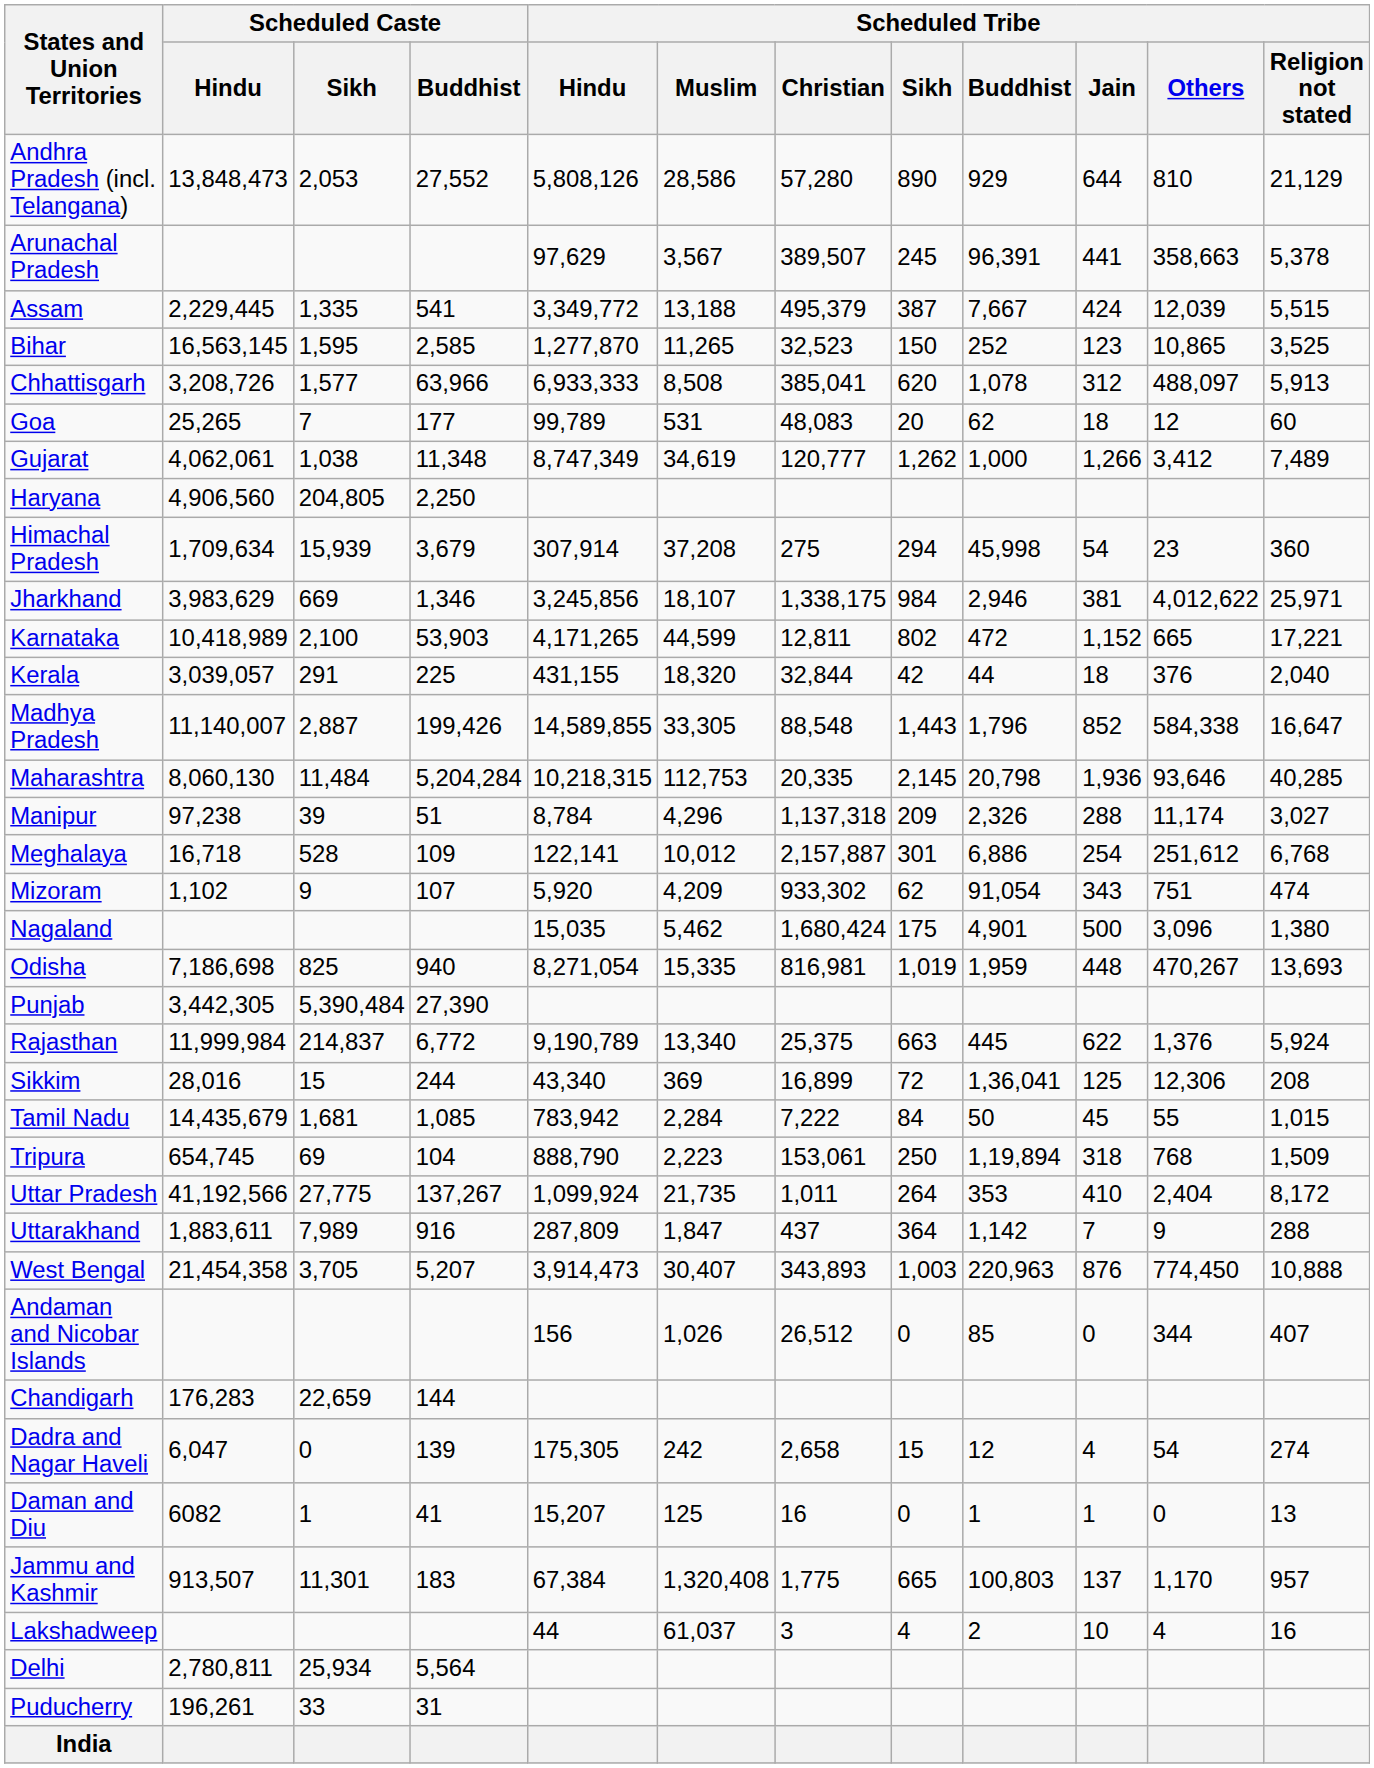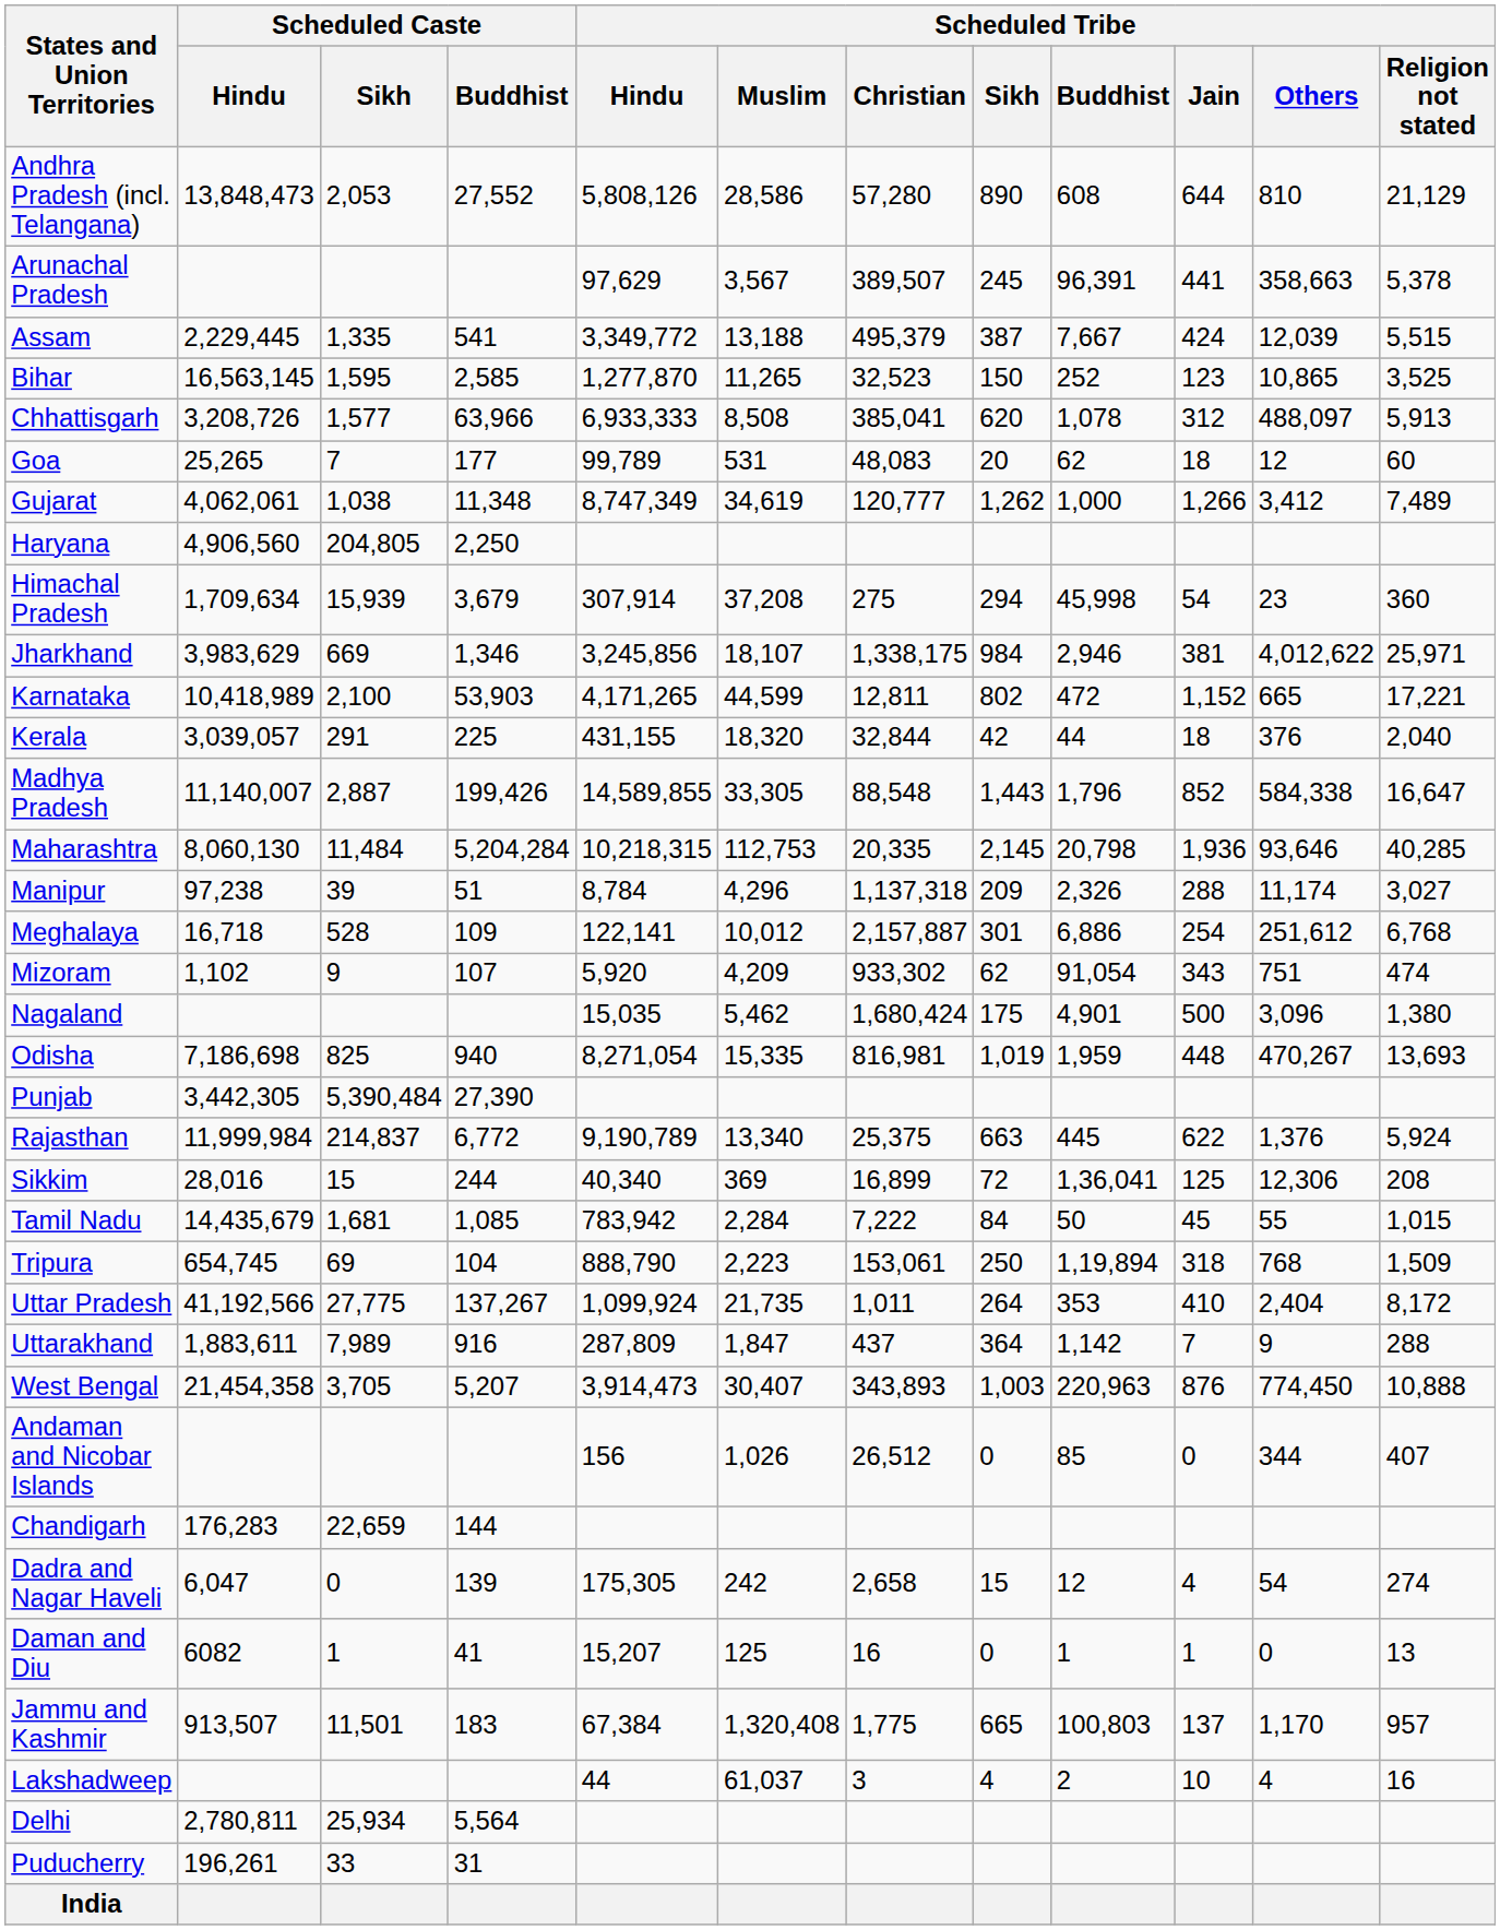Andhra Pradesh (incl. Telangana) | Scheduled Tribe / Buddhist: 929 -> 608
Sikkim | Scheduled Tribe / Hindu: 43,340 -> 40,340
Jammu and Kashmir | Scheduled Caste / Sikh: 11,301 -> 11,501
